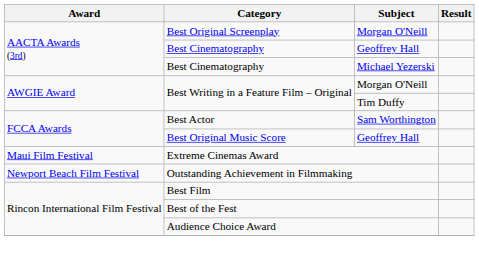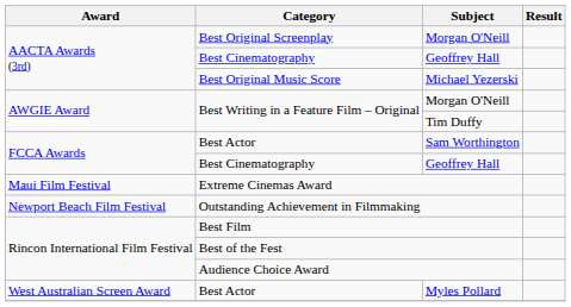Michael Yezerski | Category: Best Cinematography -> Best Original Music Score
FCCA Awards / Geoffrey Hall | Category: Best Original Music Score -> Best Cinematography
+ row: West Australian Screen Award | Best Actor | Myles Pollard
